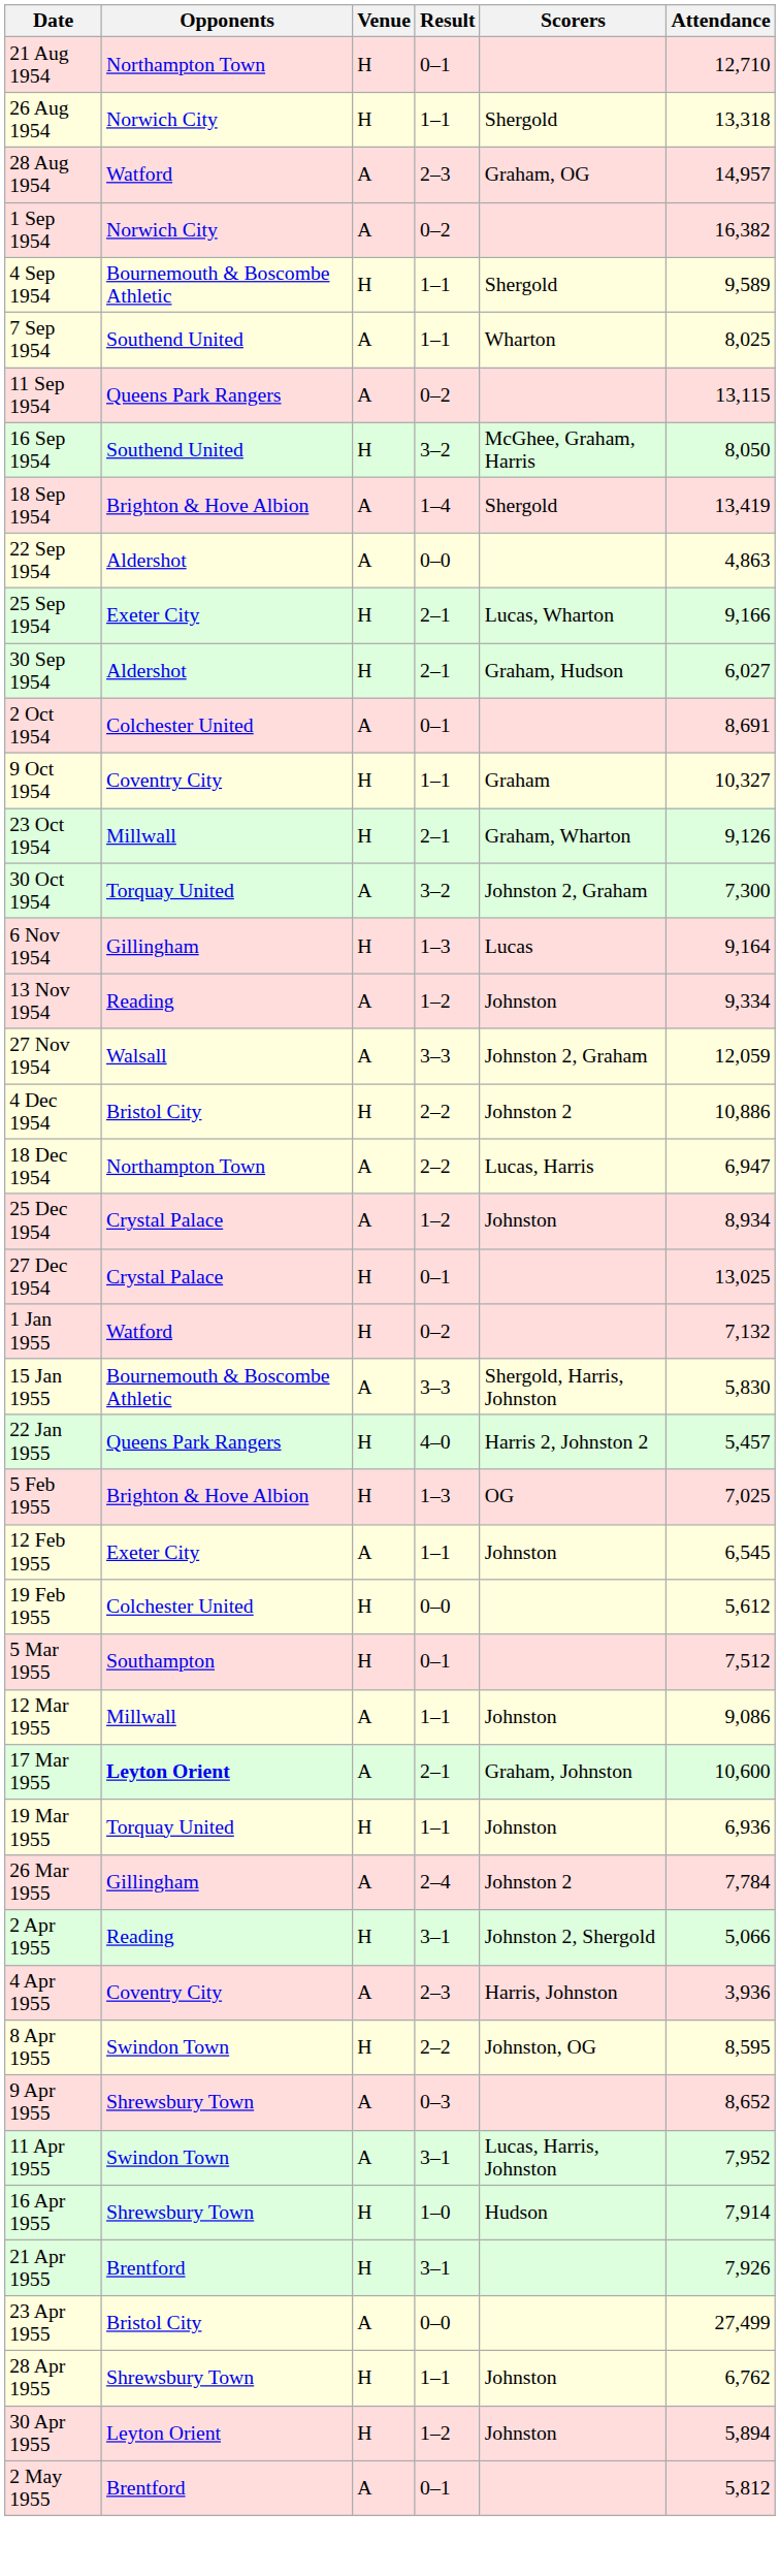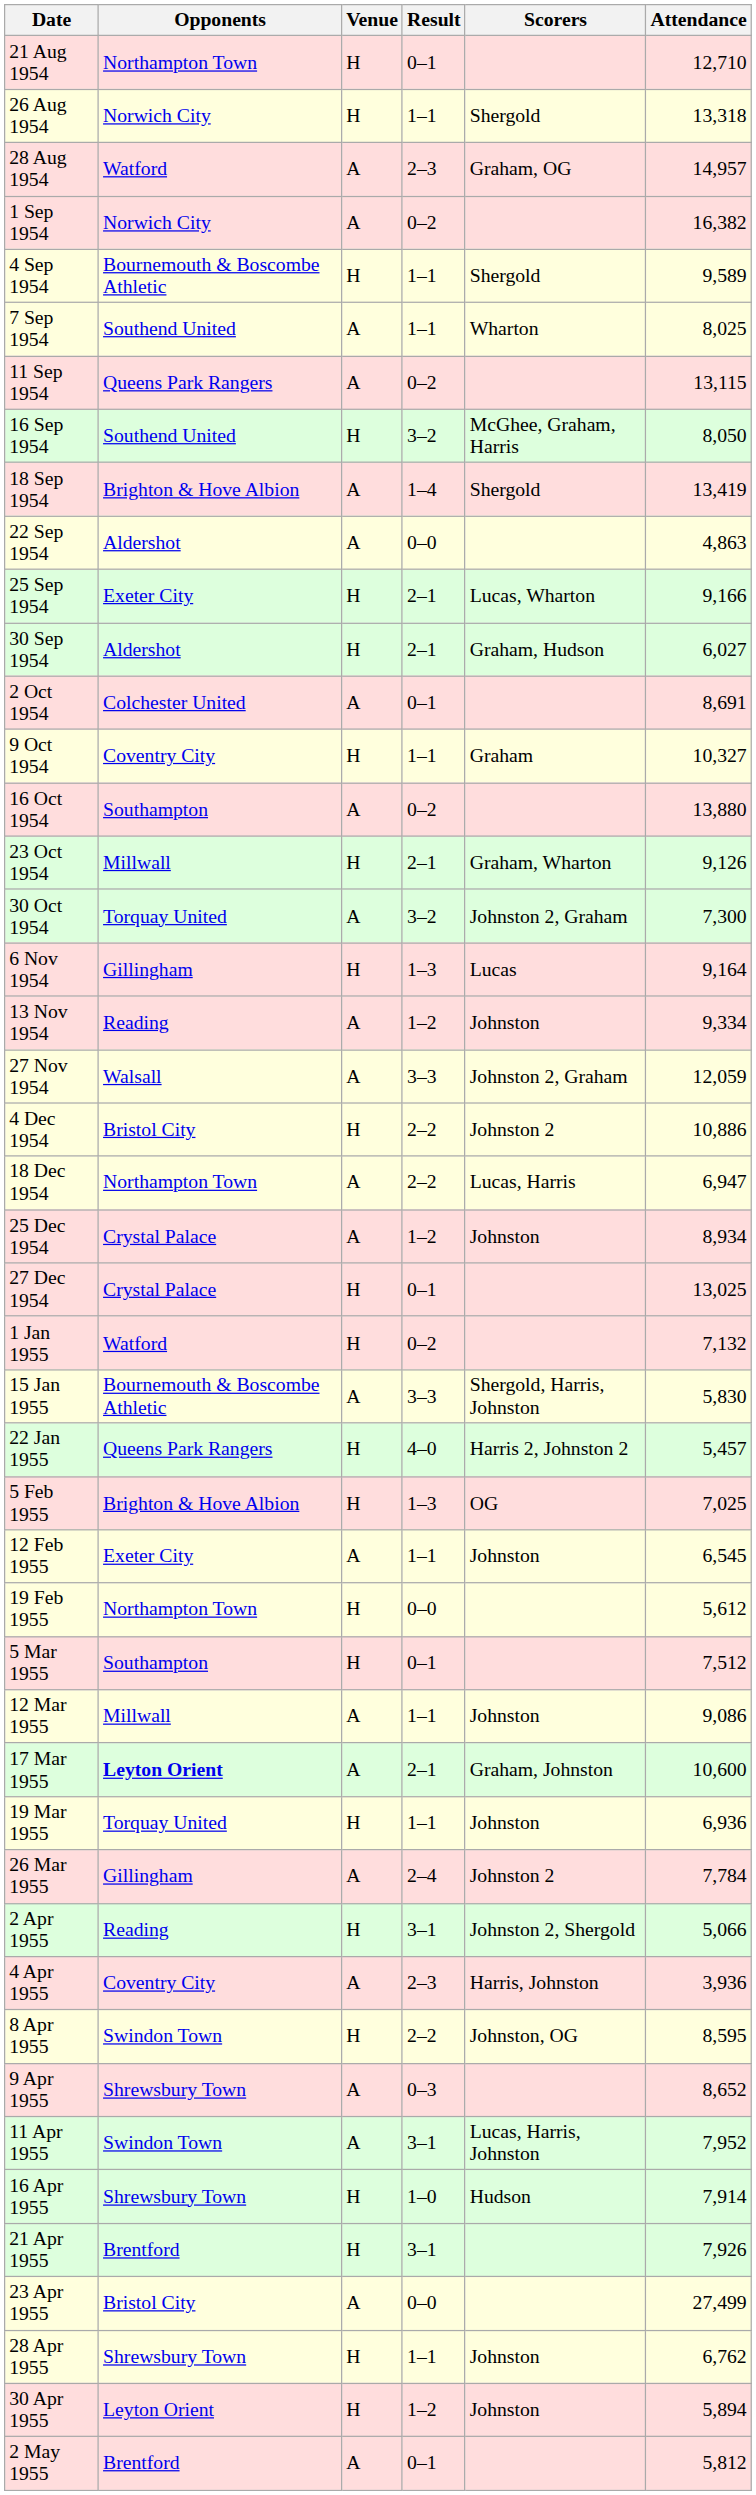+ row: 16 Oct 1954 | Southampton | A | 0–2 | 13,880
19 Feb 1955 | Opponents: Colchester United -> Northampton Town
